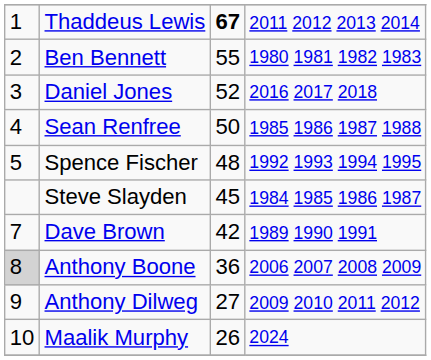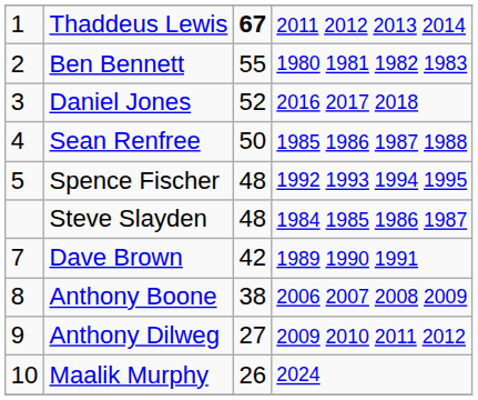Steve Slayden | column 3: 45 -> 48
Anthony Boone | column 1: lightgrey background -> no background
Anthony Boone | column 3: 36 -> 38
